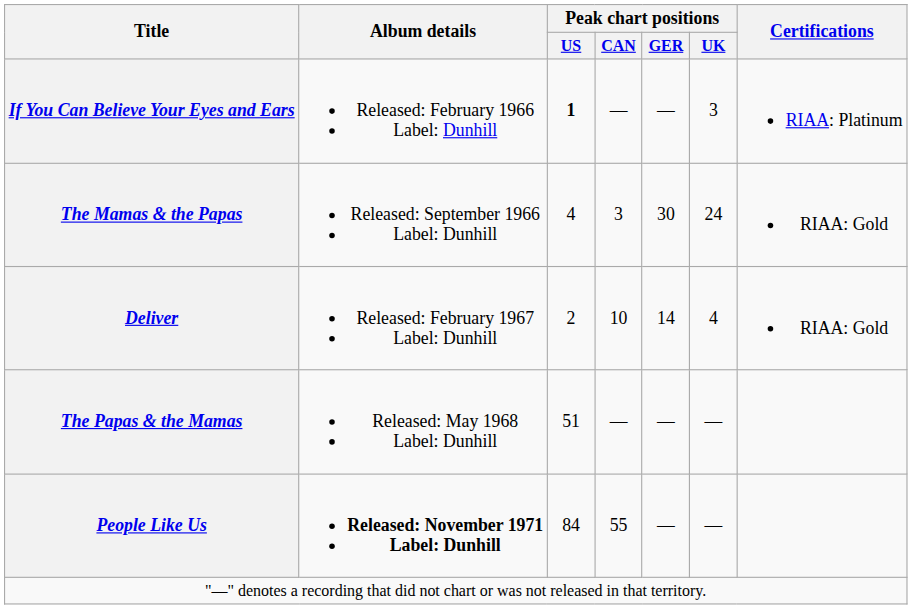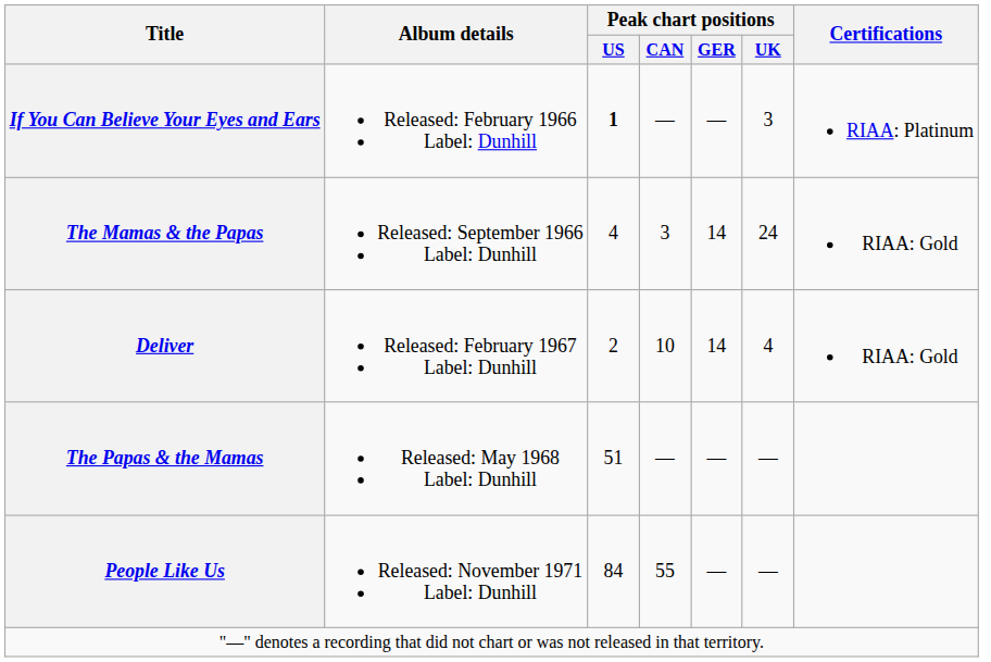The Mamas & the Papas | Peak chart positions / GER: 30 -> 14
People Like Us | Album details: bold -> normal
